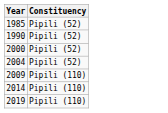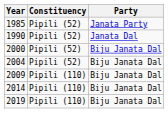+ column: Party | Janata Party | Janata Dal | Biju Janata Dal | Biju Janata Dal | Biju Janata Dal | Biju Janata Dal | Biju Janata Dal
